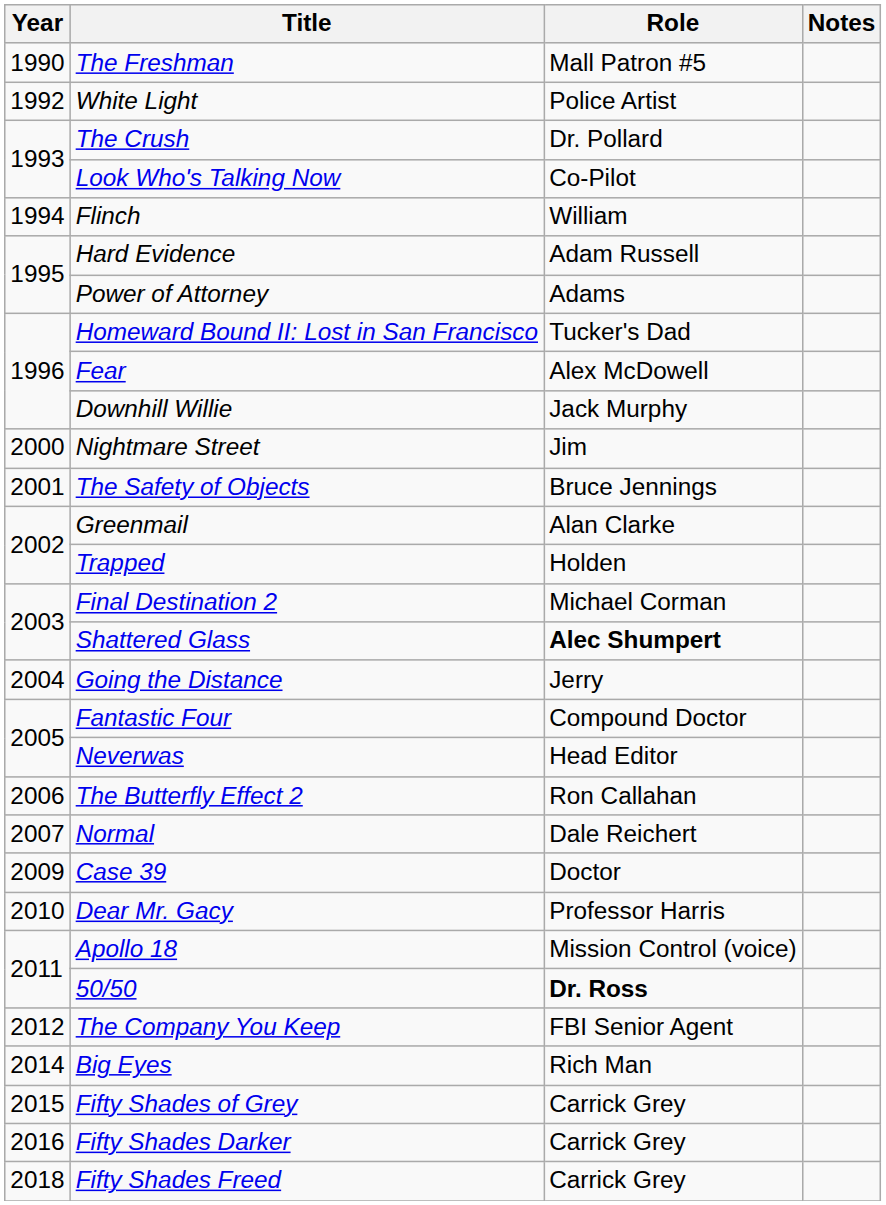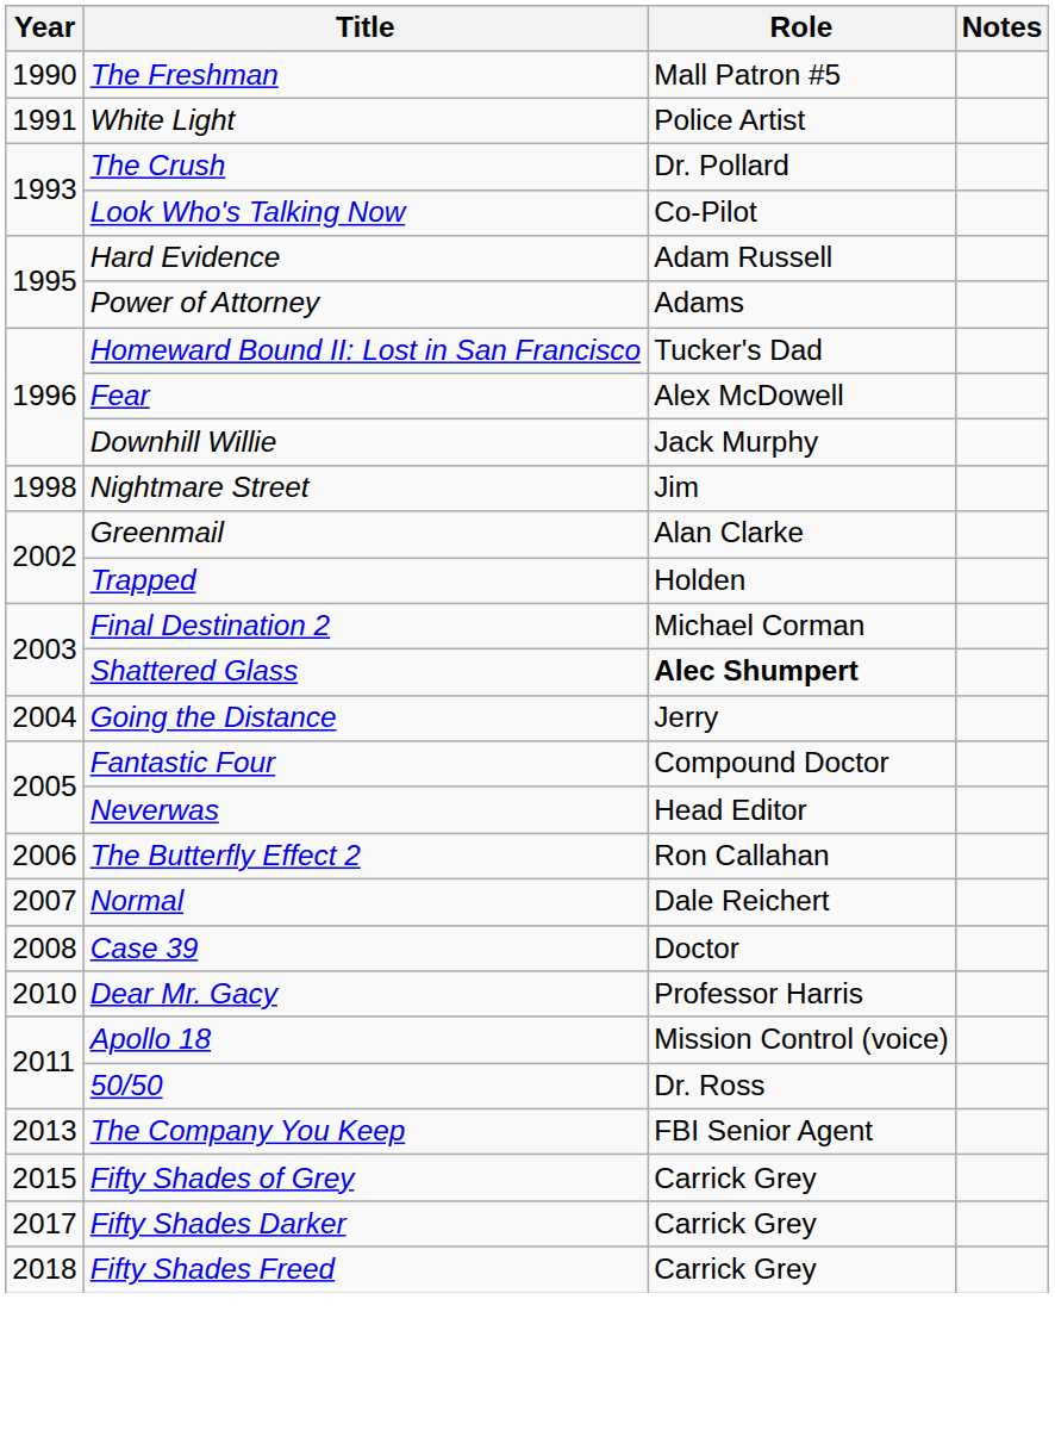White Light | Year: 1992 -> 1991
- row: 1994 | Flinch | William
Nightmare Street | Year: 2000 -> 1998
- row: 2001 | The Safety of Objects | Bruce Jennings
Case 39 | Year: 2009 -> 2008
50/50 | Role: bold -> normal
The Company You Keep | Year: 2012 -> 2013
- row: 2014 | Big Eyes | Rich Man
Fifty Shades Darker | Year: 2016 -> 2017
